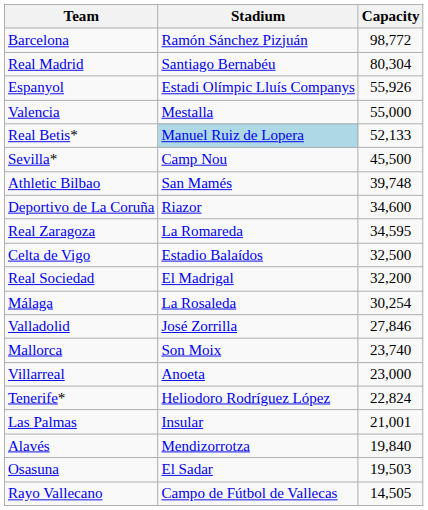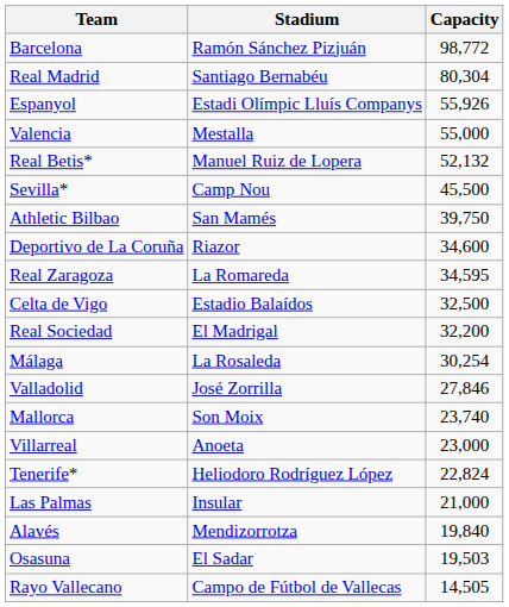Real Betis* | Stadium: lightblue background -> no background
Real Betis* | Capacity: 52,133 -> 52,132
Athletic Bilbao | Capacity: 39,748 -> 39,750
Las Palmas | Capacity: 21,001 -> 21,000
